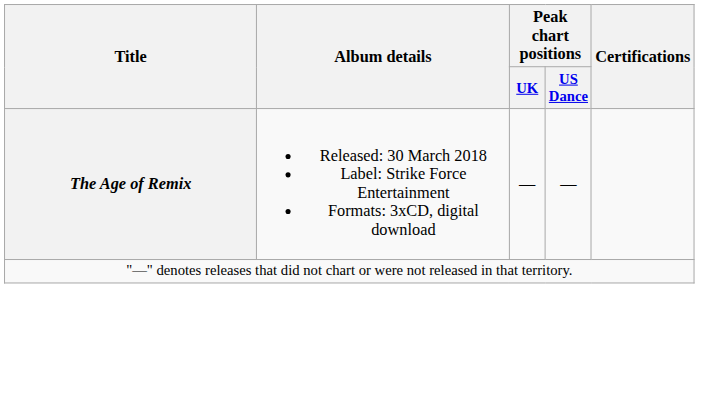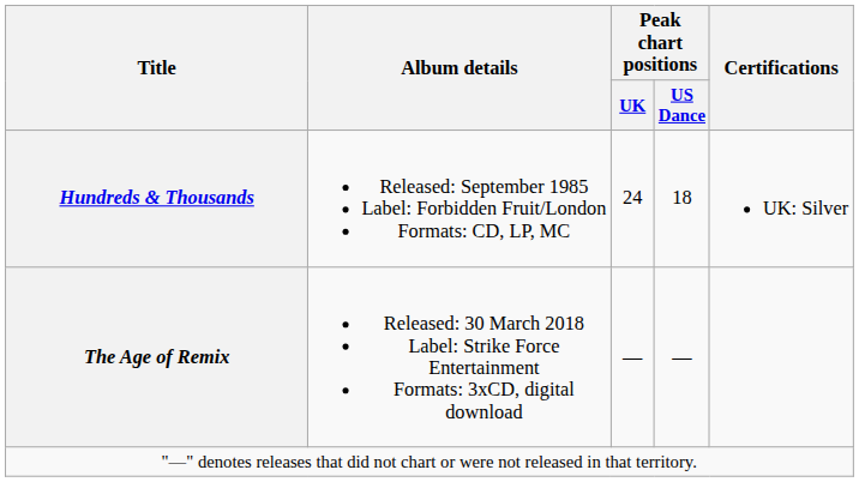+ row: Hundreds & Thousands | Released: September 1985 Label: Forbidden Fruit/London Formats: CD, LP, MC | 24 | 18 | UK: Silver
